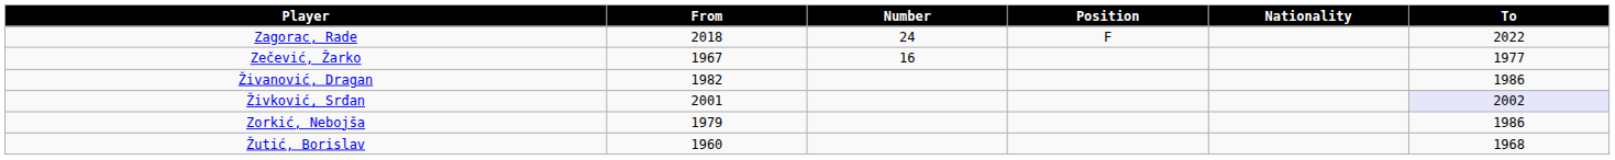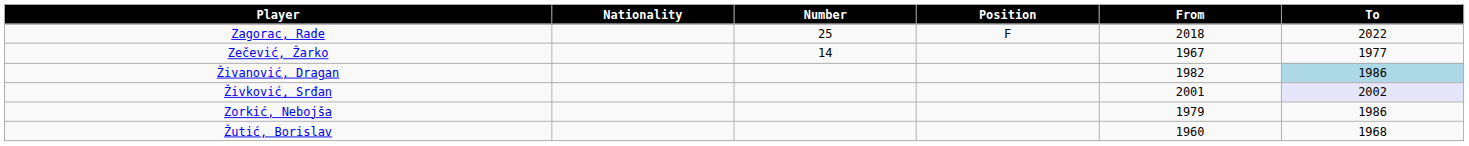columns swapped: Nationality <-> From
Zagorac, Rade | Number: 24 -> 25
Zečević, Žarko | Number: 16 -> 14
Živanović, Dragan | To: no background -> lightblue background
